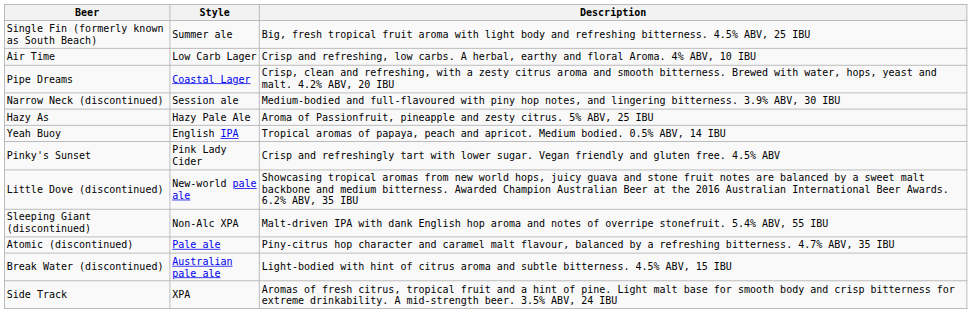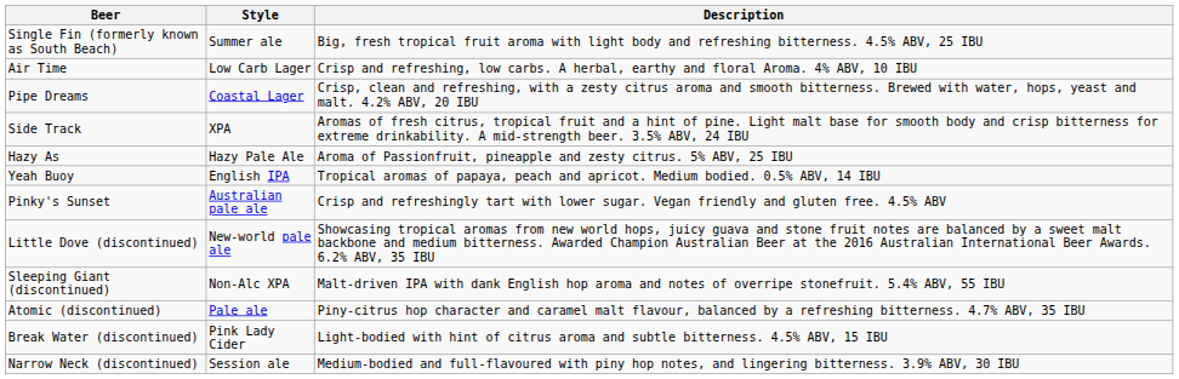rows swapped: Side Track <-> Narrow Neck (discontinued)
Pinky's Sunset | Style: Pink Lady Cider -> Australian pale ale
Break Water (discontinued) | Style: Australian pale ale -> Pink Lady Cider
